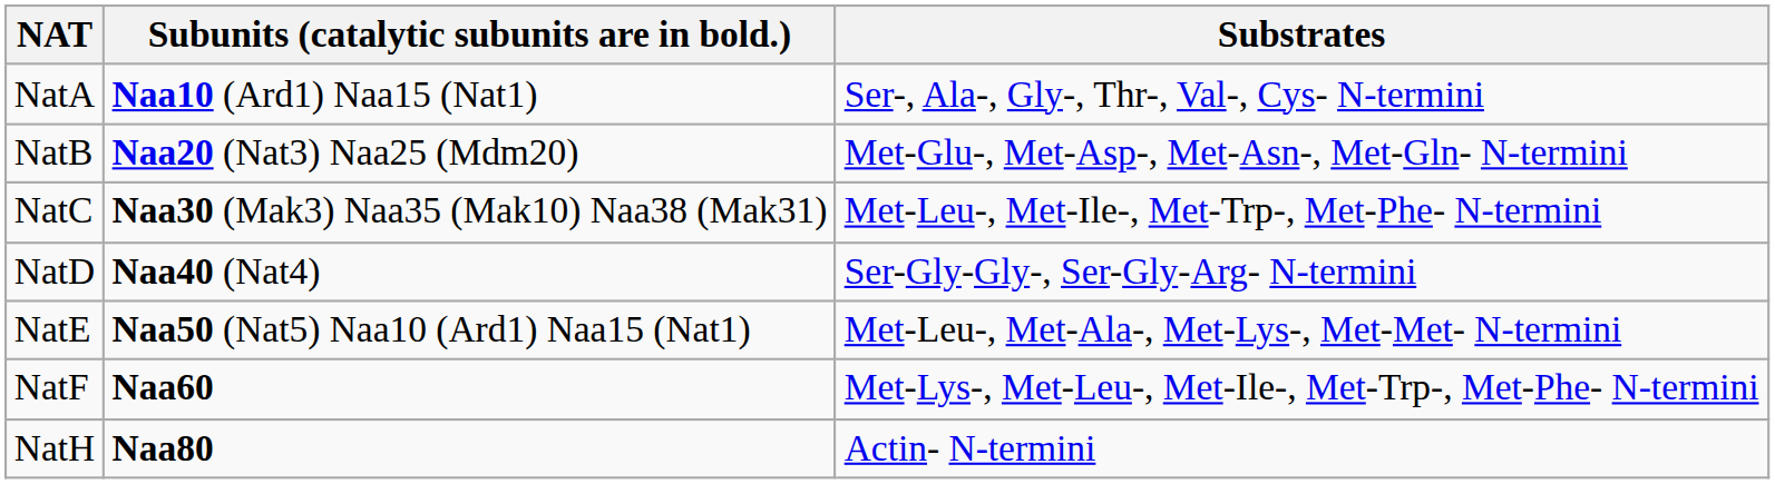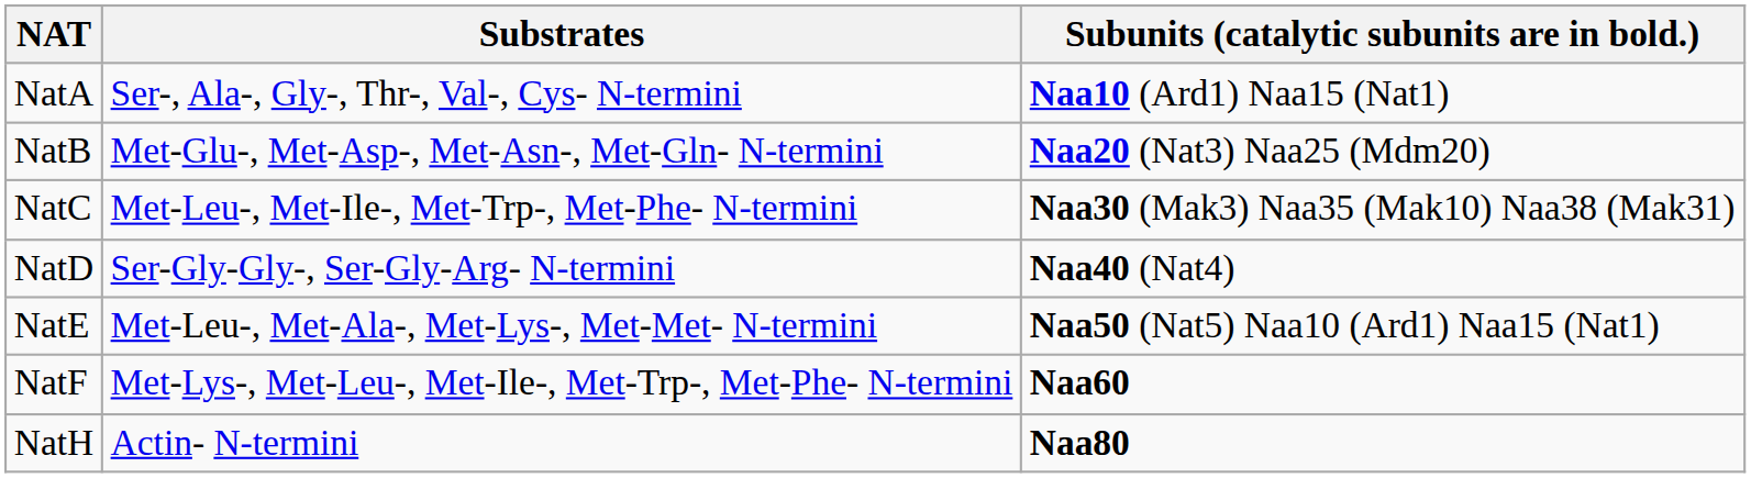columns swapped: Subunits (catalytic subunits are in bold.) <-> Substrates
